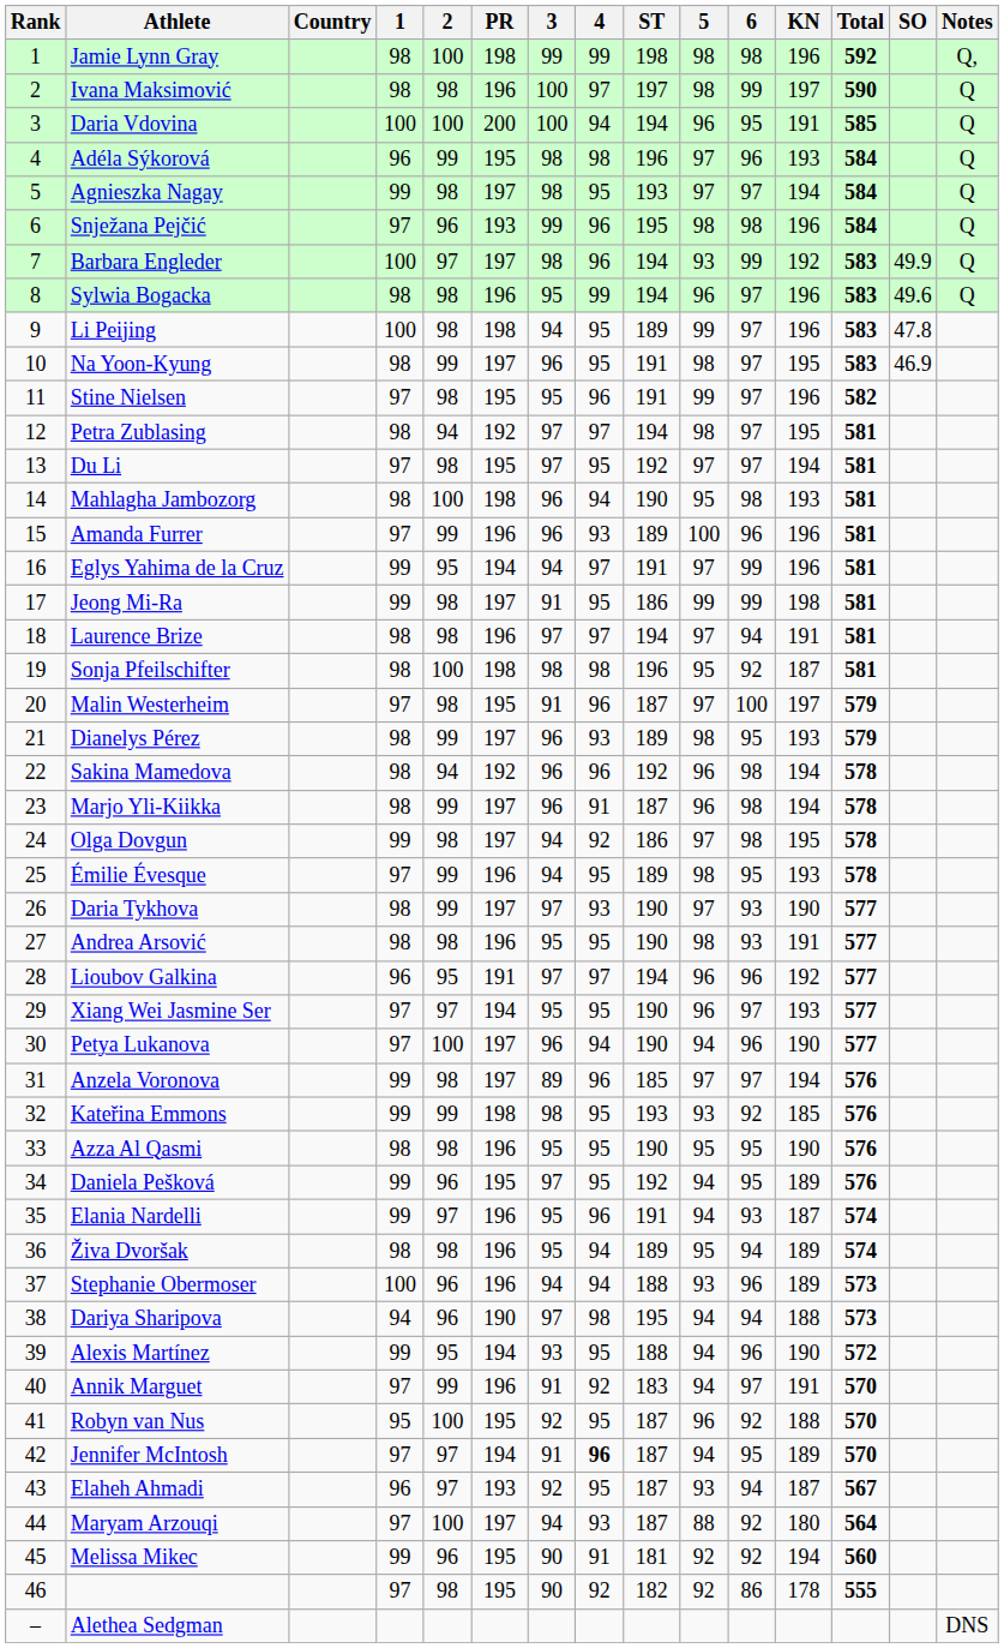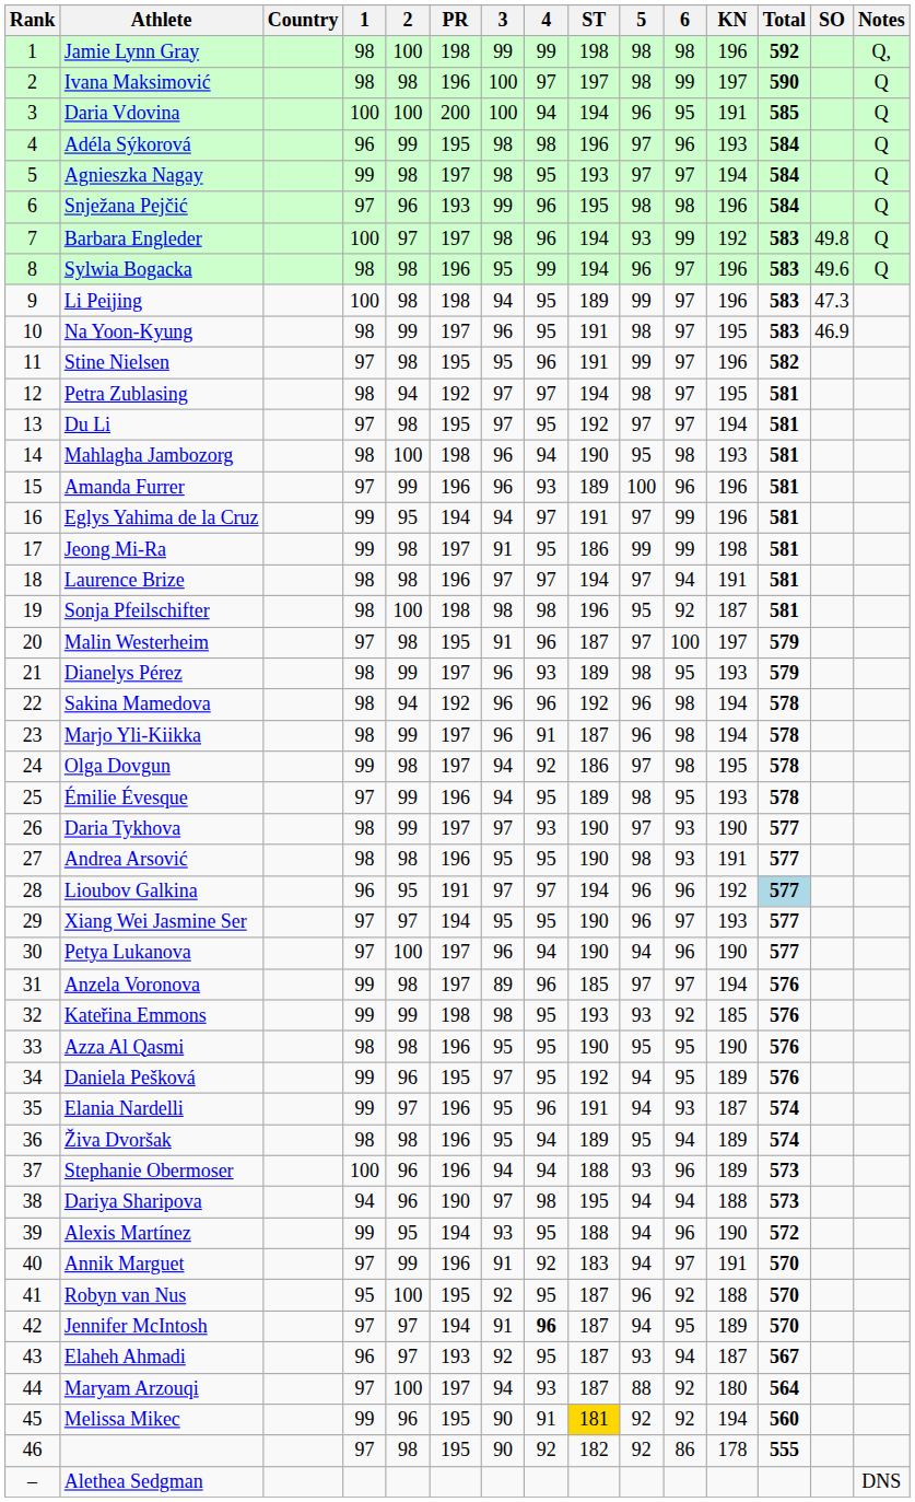Barbara Engleder | SO: 49.9 -> 49.8
Li Peijing | SO: 47.8 -> 47.3
Lioubov Galkina | Total: no background -> lightblue background
Melissa Mikec | ST: no background -> gold background
